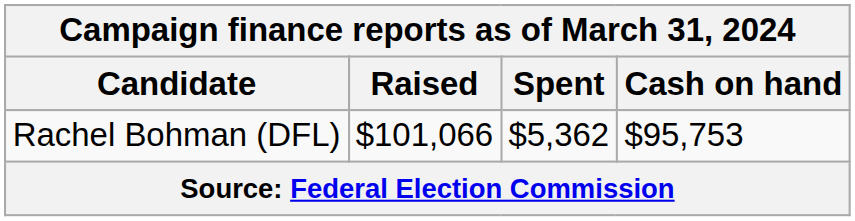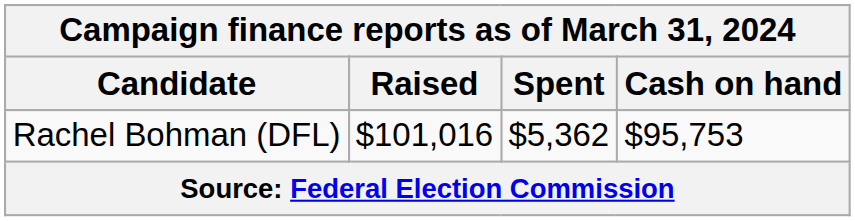Rachel Bohman (DFL) | Raised: $101,066 -> $101,016
